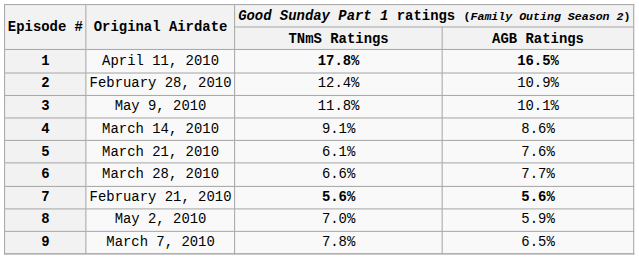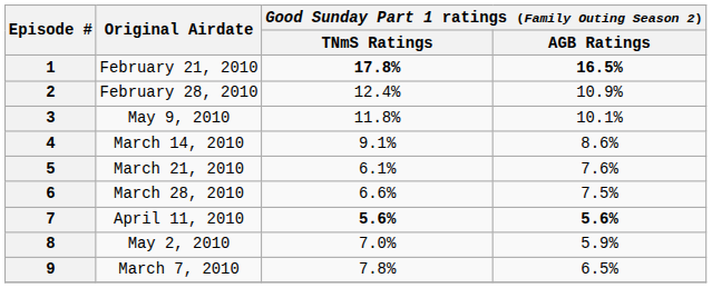1 | Original Airdate: April 11, 2010 -> February 21, 2010
6 | column 4: 7.7% -> 7.5%
7 | Original Airdate: February 21, 2010 -> April 11, 2010
